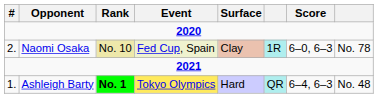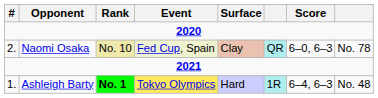Naomi Osaka | column 6: 1R -> QR
Ashleigh Barty | column 6: QR -> 1R
